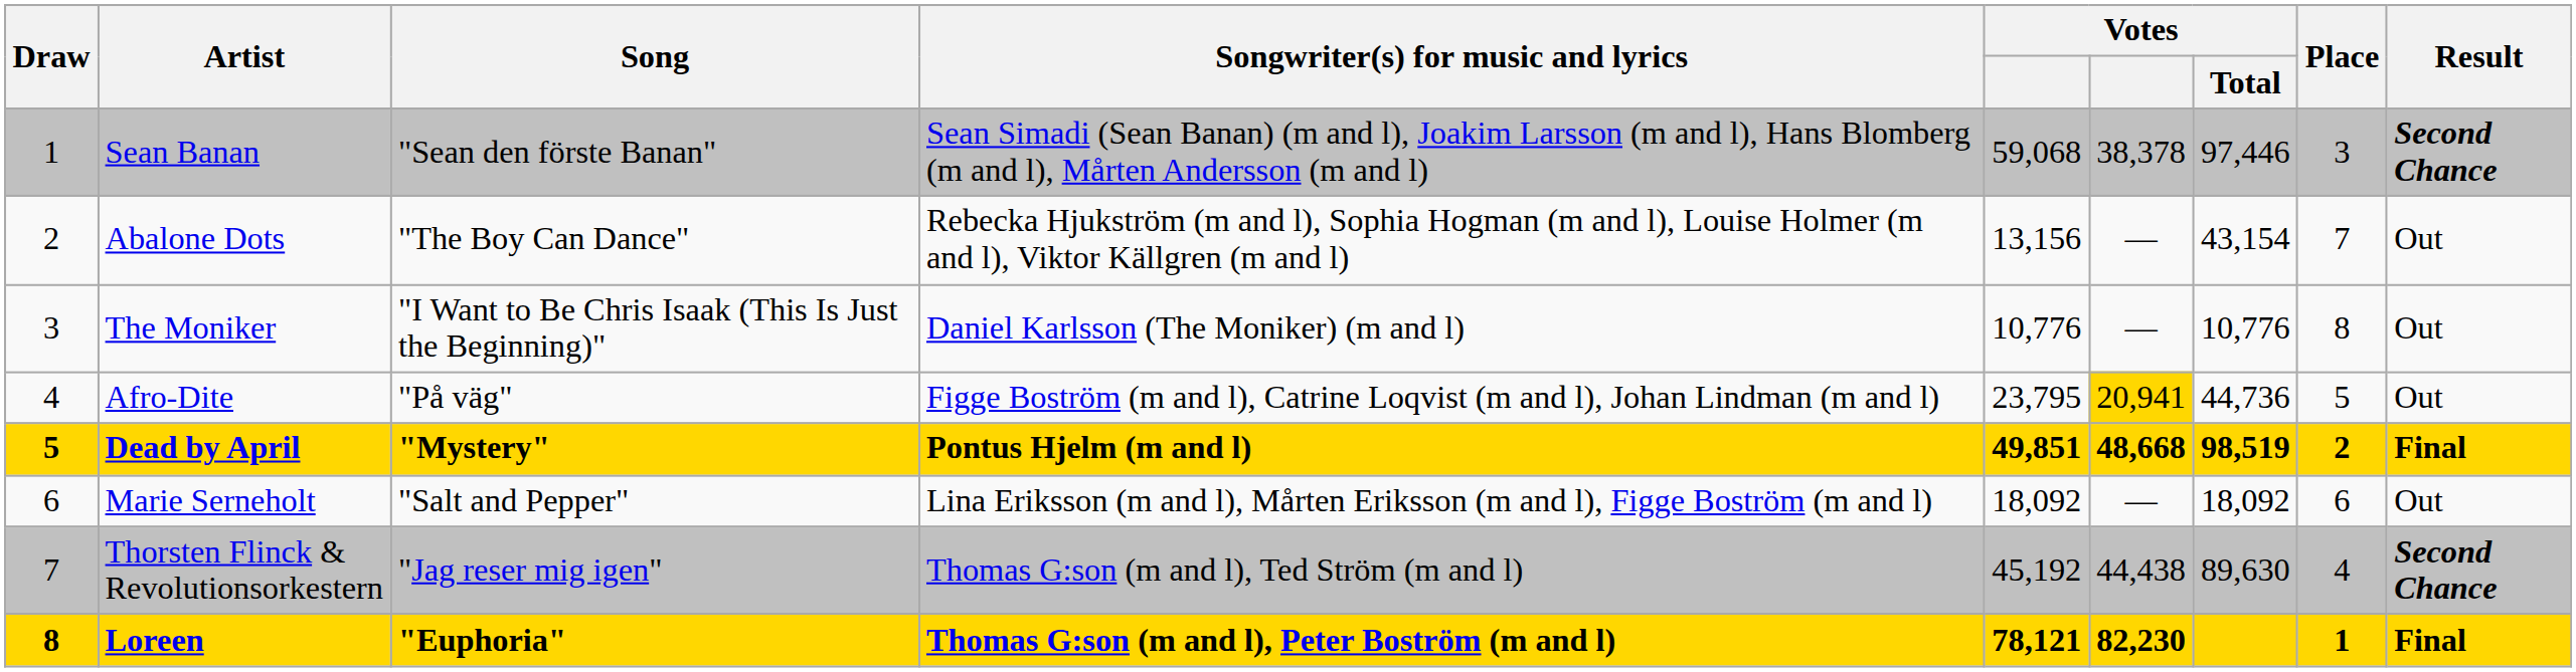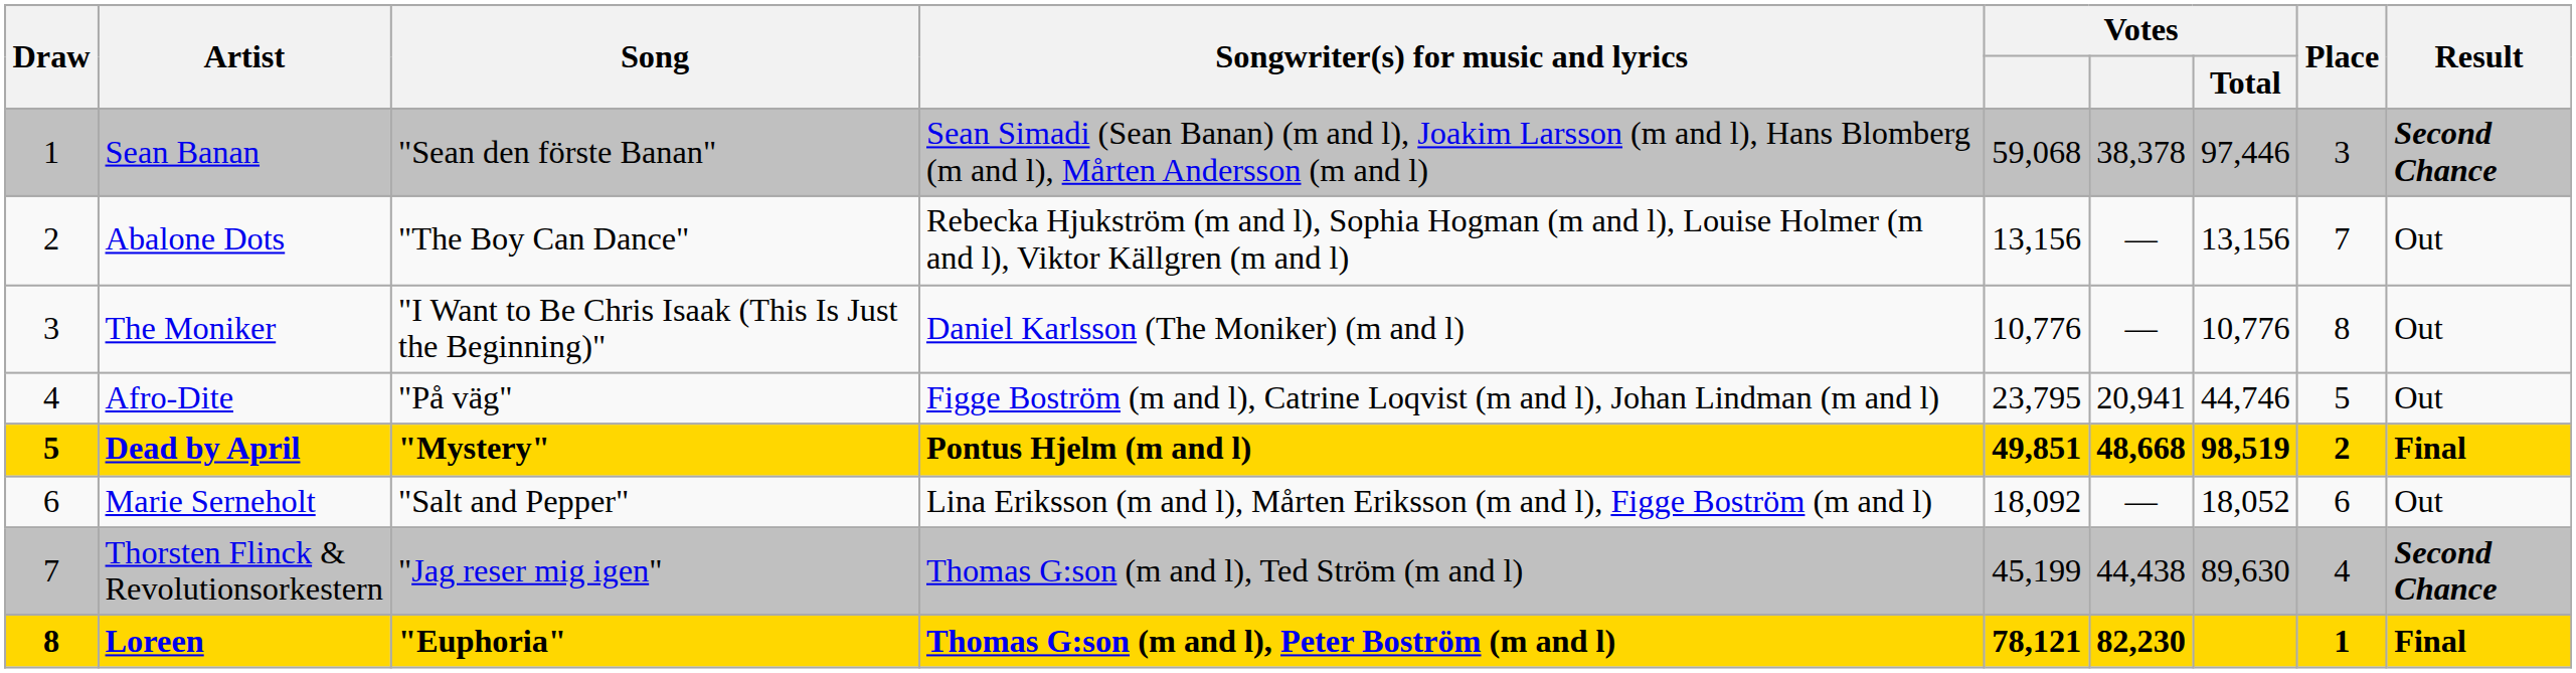Abalone Dots | Votes / Total: 43,154 -> 13,156
Afro-Dite | column 6: gold background -> no background
Afro-Dite | Votes / Total: 44,736 -> 44,746
Marie Serneholt | Votes / Total: 18,092 -> 18,052
Thorsten Flinck & Revolutionsorkestern | column 5: 45,192 -> 45,199
